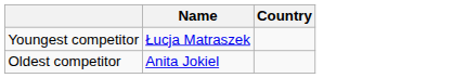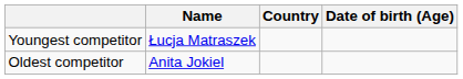+ column: Date of birth (Age)
